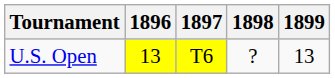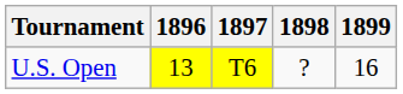U.S. Open | 1899: 13 -> 16
